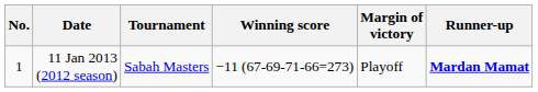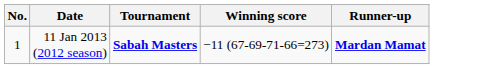- column: Margin of victory | Playoff
11 Jan 2013 (2012 season) | Tournament: normal -> bold
